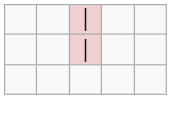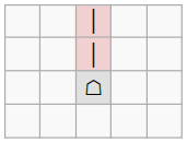+ row: ☖
